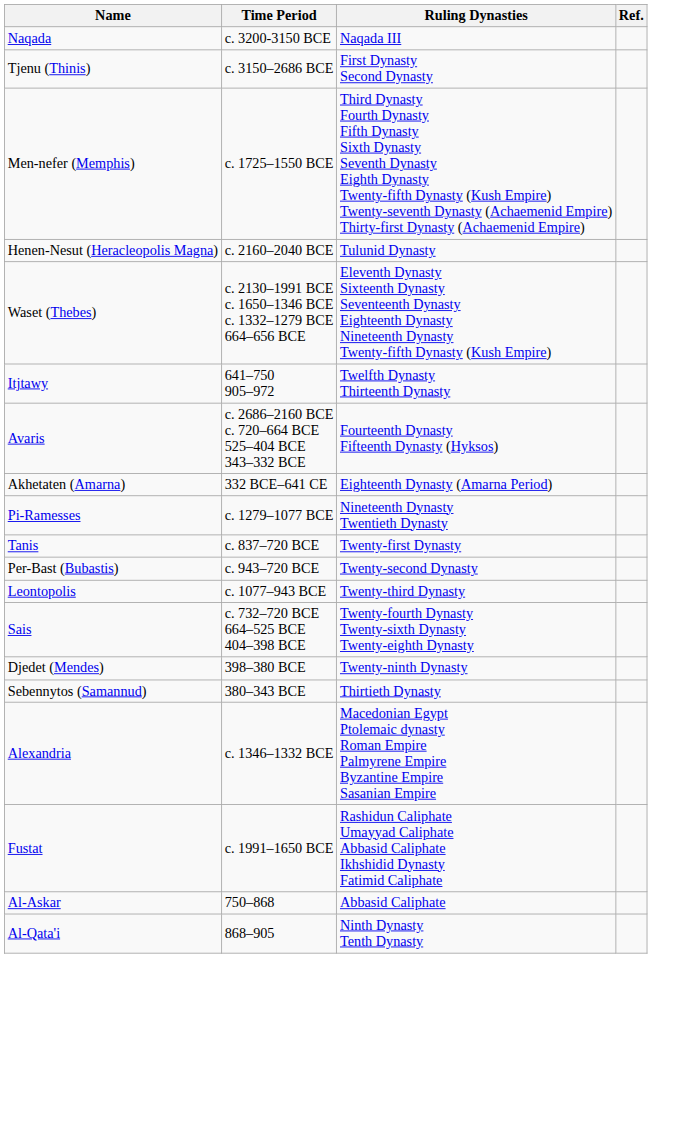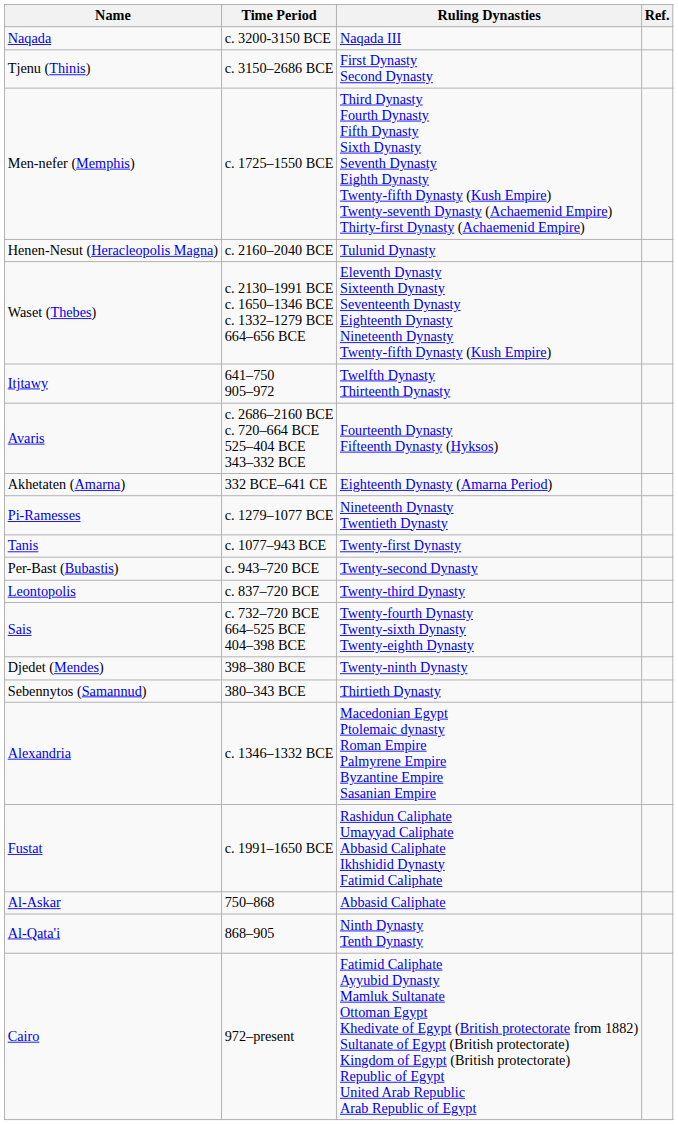Tanis | Time Period: c. 837–720 BCE -> c. 1077–943 BCE
Leontopolis | Time Period: c. 1077–943 BCE -> c. 837–720 BCE
+ row: Cairo | 972–present | Fatimid Caliphate Ayyubid Dynasty Mamluk Sultanate Ottoman Egypt Khedivate of Egypt (British protectorate from 1882) Sultanate of Egypt (British protectorate) Kingdom of Egypt (British protectorate) Republic of Egypt United Arab Republic Arab Republic of Egypt
